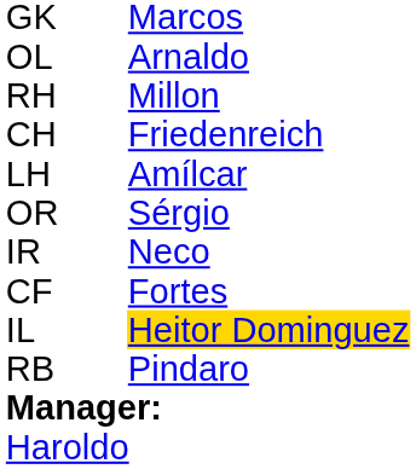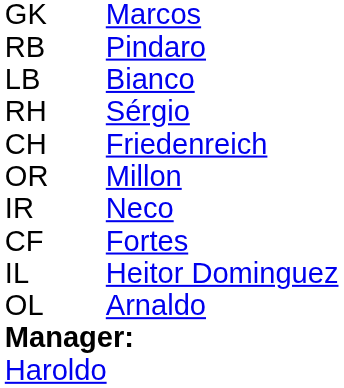rows swapped: RB <-> OL
+ row: LB | Bianco
RH | column 3: Millon -> Sérgio
- row: LH | Amílcar
OR | column 3: Sérgio -> Millon
IL | column 3: gold background -> no background
